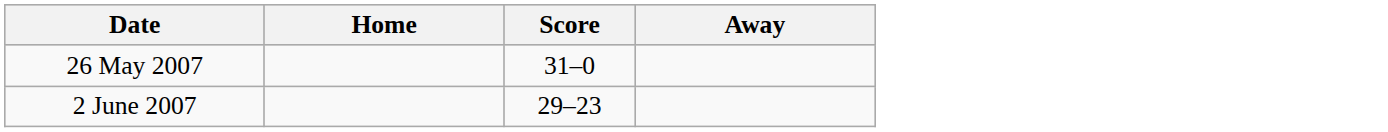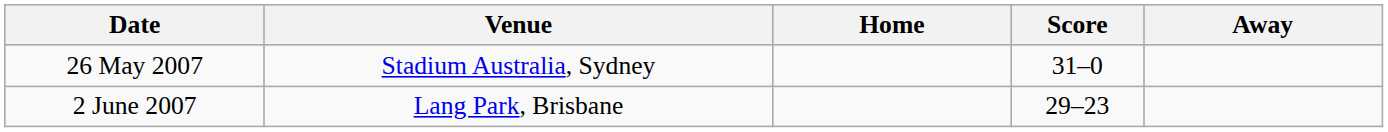+ column: Venue | Stadium Australia, Sydney | Lang Park, Brisbane
